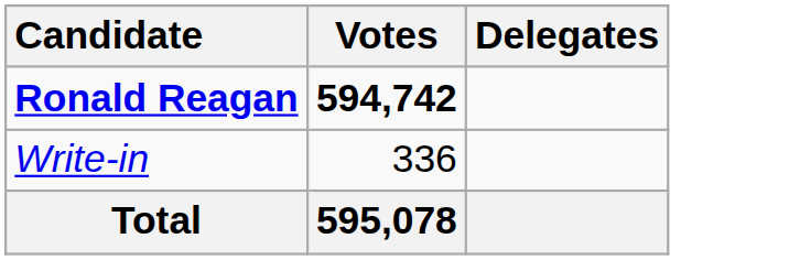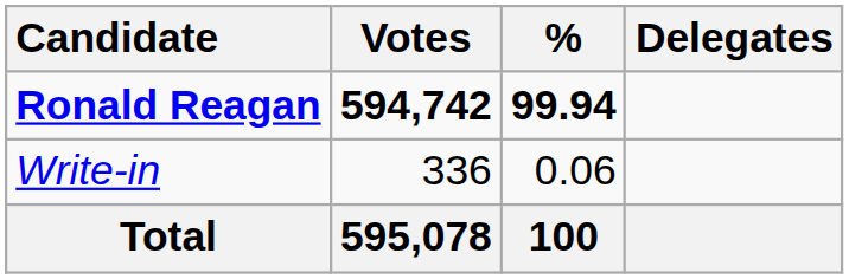+ column: % | 99.94 | 0.06 | 100
